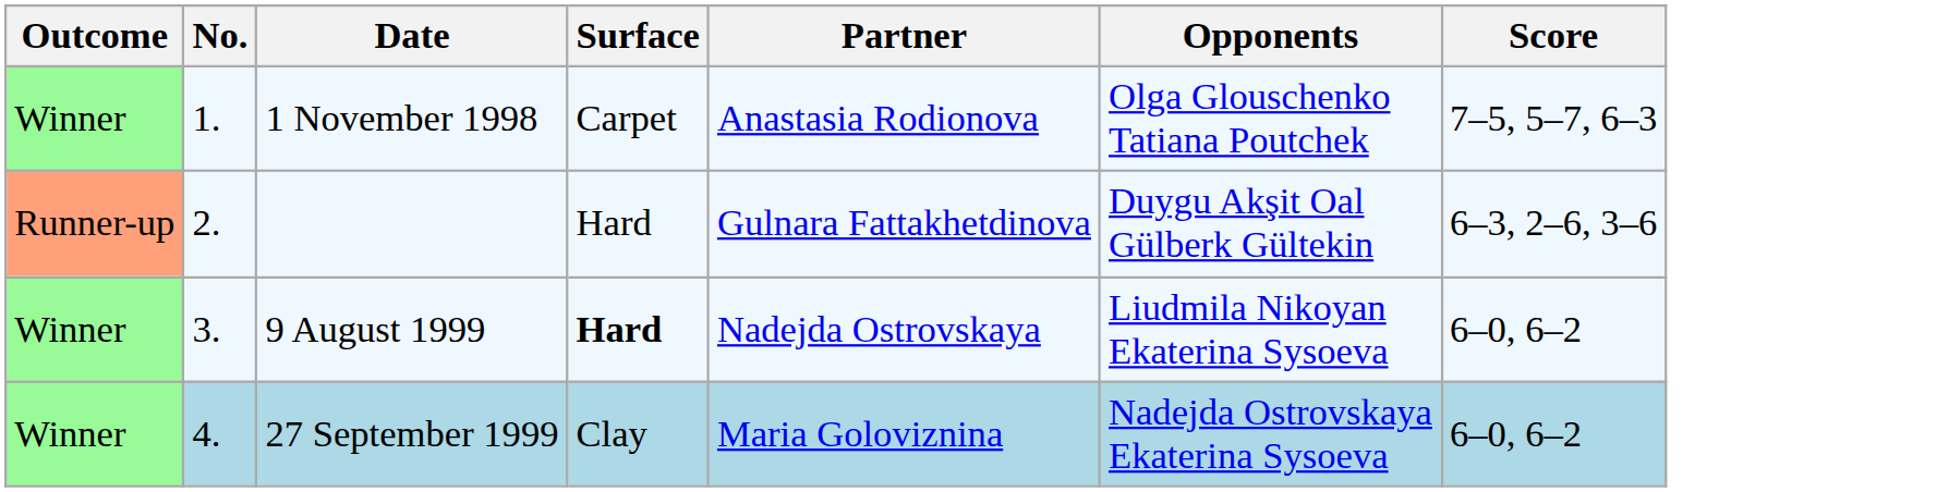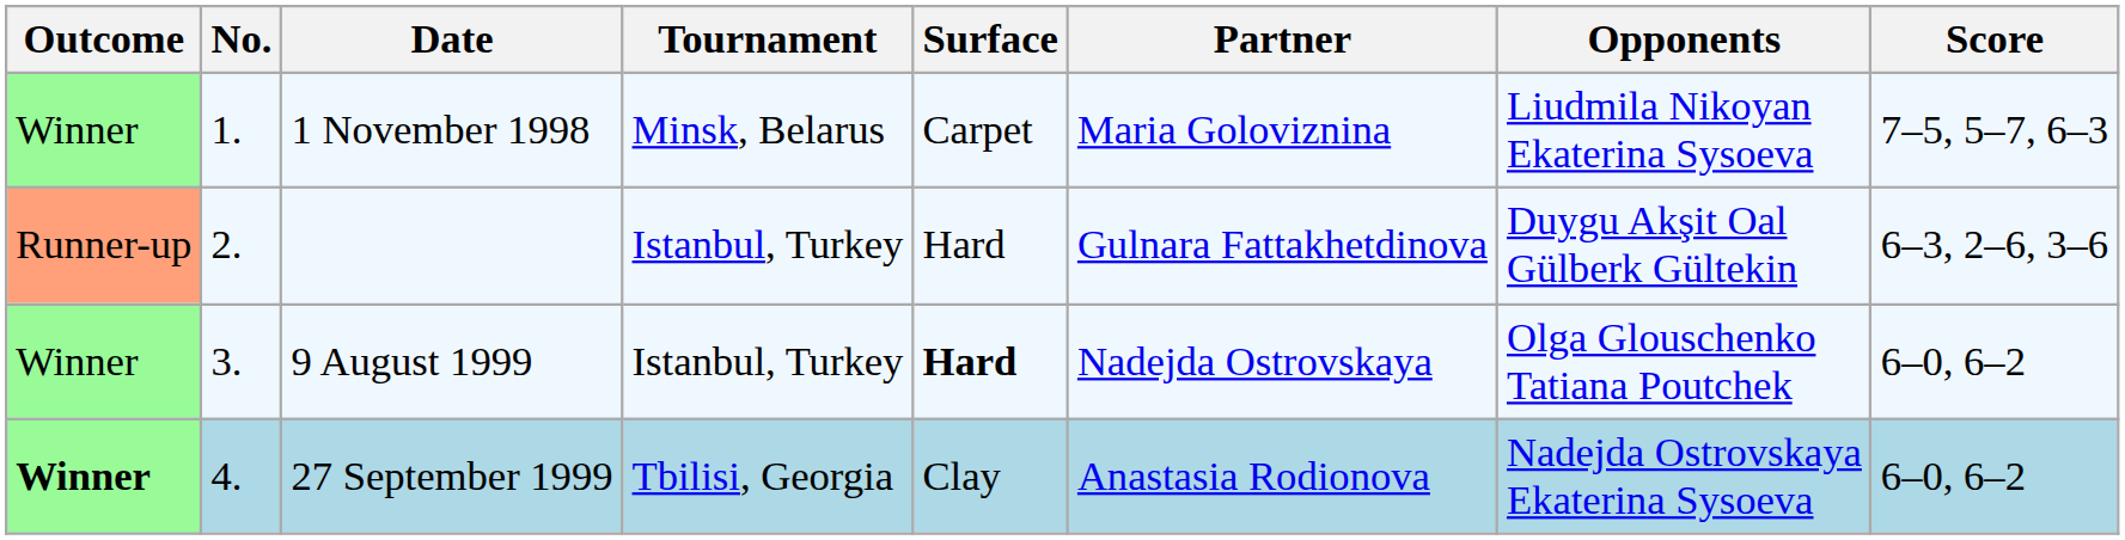+ column: Tournament | Minsk, Belarus | Istanbul, Turkey | Istanbul, Turkey | Tbilisi, Georgia
1 November 1998 | Partner: Anastasia Rodionova -> Maria Goloviznina
1 November 1998 | Opponents: Olga Glouschenko Tatiana Poutchek -> Liudmila Nikoyan Ekaterina Sysoeva
9 August 1999 | Opponents: Liudmila Nikoyan Ekaterina Sysoeva -> Olga Glouschenko Tatiana Poutchek
27 September 1999 | Outcome: normal -> bold
27 September 1999 | Partner: Maria Goloviznina -> Anastasia Rodionova
